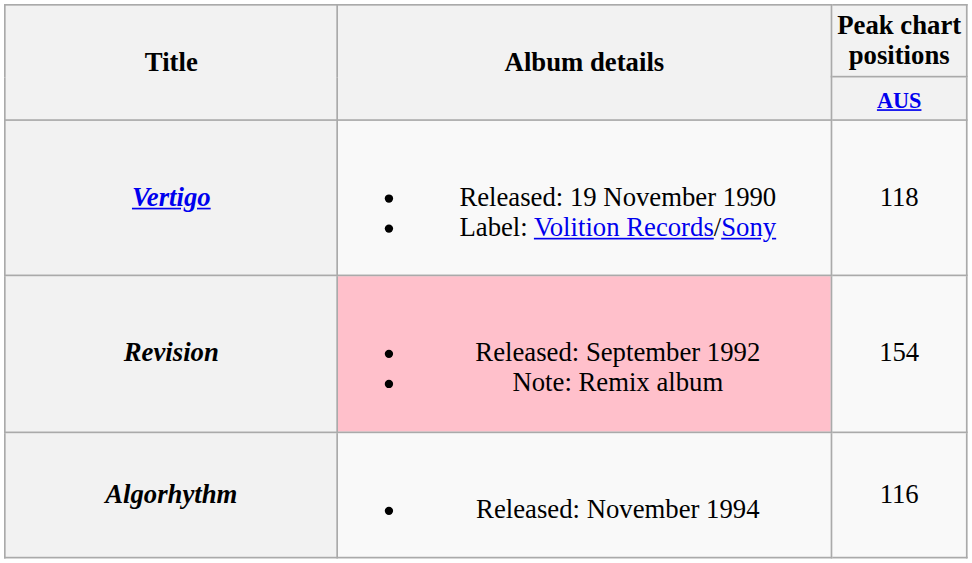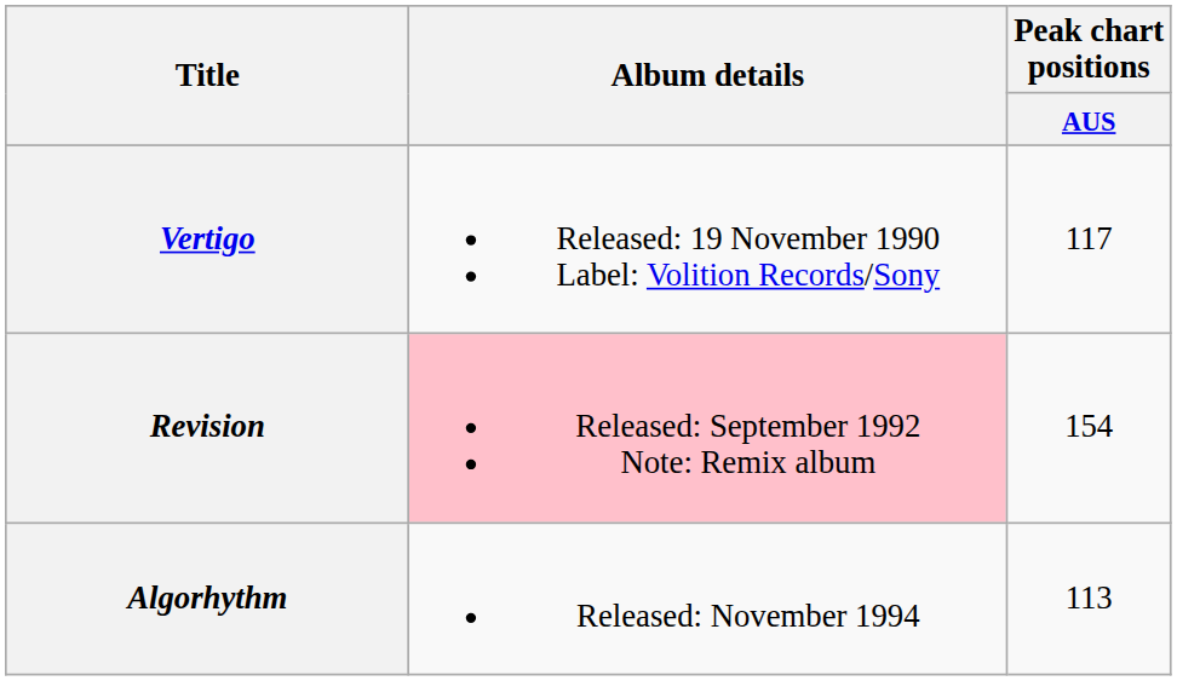Vertigo | Peak chart positions / AUS: 118 -> 117
Algorhythm | Peak chart positions / AUS: 116 -> 113
